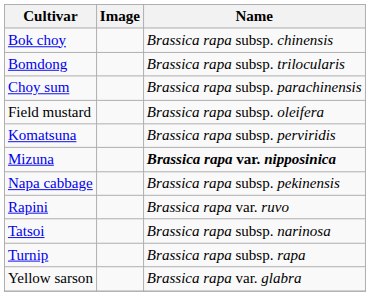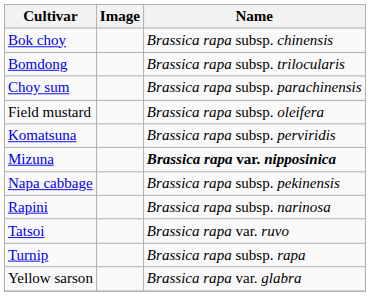Rapini | Name: Brassica rapa var. ruvo -> Brassica rapa subsp. narinosa
Tatsoi | Name: Brassica rapa subsp. narinosa -> Brassica rapa var. ruvo
